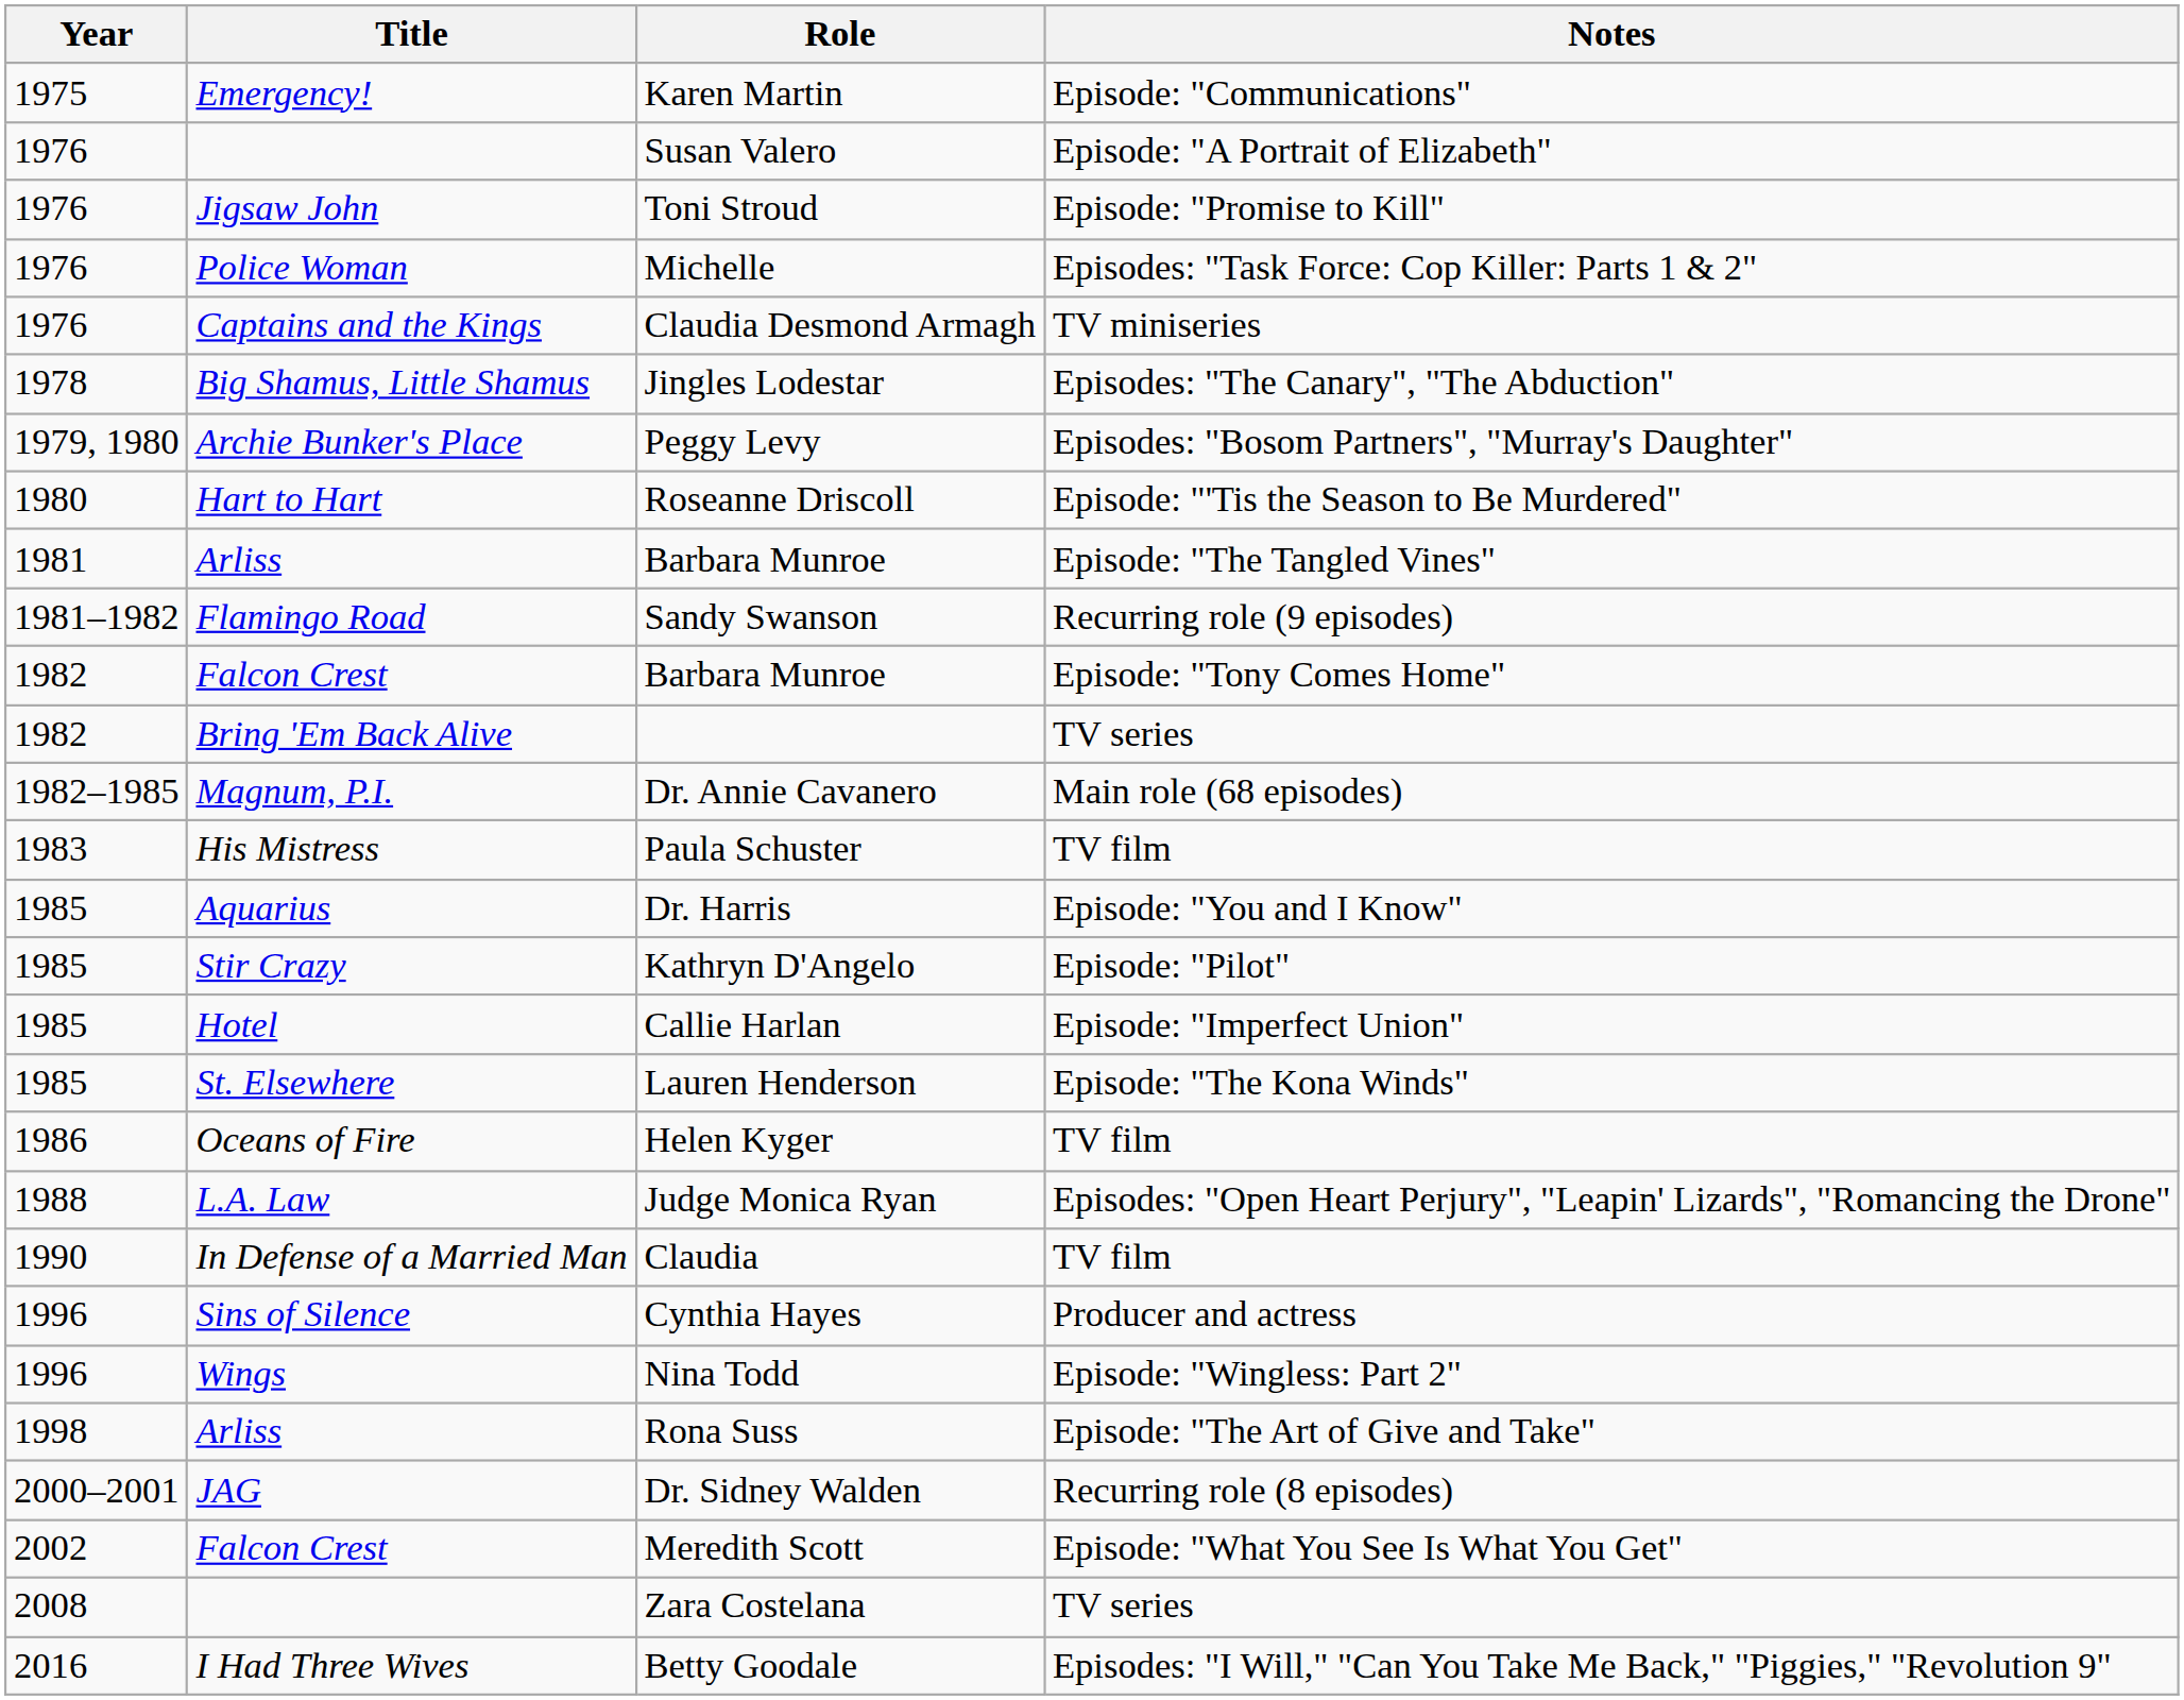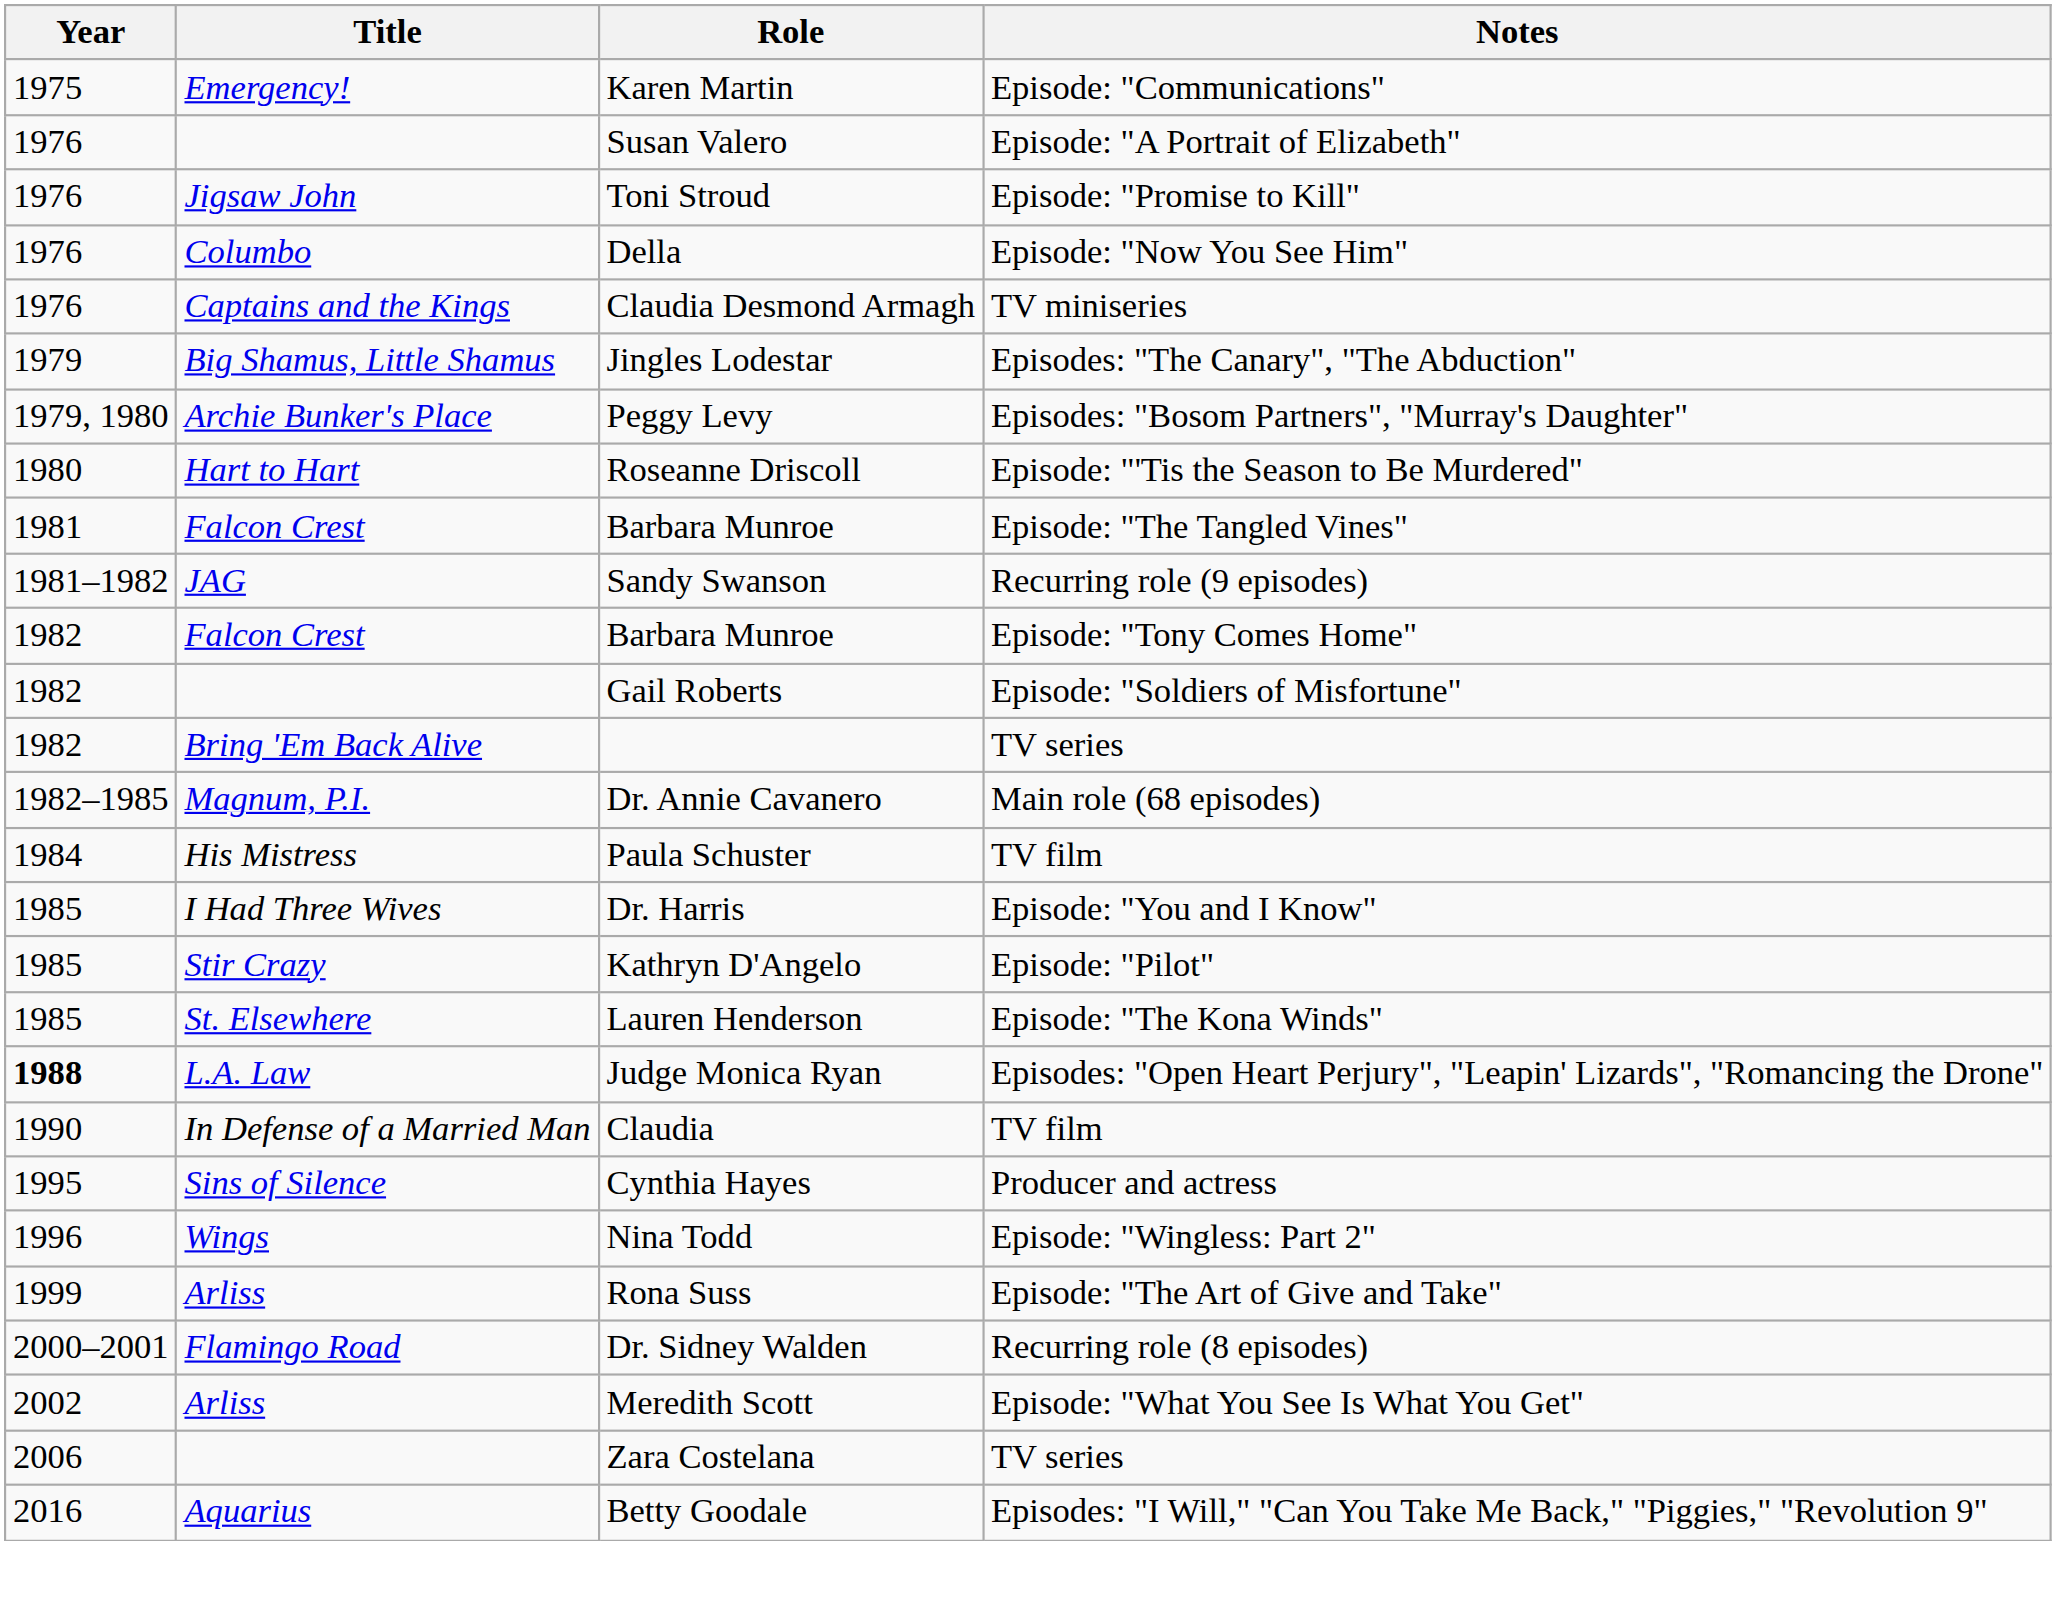+ row: 1976 | Columbo | Della | Episode: "Now You See Him"
- row: 1976 | Police Woman | Michelle | Episodes: "Task Force: Cop Killer: Parts 1 & 2"
Jingles Lodestar | Year: 1978 -> 1979
Barbara Munroe / Episode: "The Tangled Vines" | Title: Arliss -> Falcon Crest
Sandy Swanson | Title: Flamingo Road -> JAG
+ row: 1982 | Gail Roberts | Episode: "Soldiers of Misfortune"
Paula Schuster | Year: 1983 -> 1984
Dr. Harris | Title: Aquarius -> I Had Three Wives
- row: 1985 | Hotel | Callie Harlan | Episode: "Imperfect Union"
- row: 1986 | Oceans of Fire | Helen Kyger | TV film
Judge Monica Ryan | Year: normal -> bold
Cynthia Hayes | Year: 1996 -> 1995
Rona Suss | Year: 1998 -> 1999
Dr. Sidney Walden | Title: JAG -> Flamingo Road
Meredith Scott | Title: Falcon Crest -> Arliss
Zara Costelana | Year: 2008 -> 2006
Betty Goodale | Title: I Had Three Wives -> Aquarius
